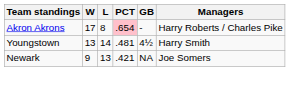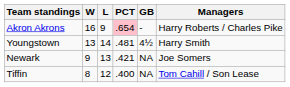Akron Akrons | W: 17 -> 16
Akron Akrons | L: 8 -> 9
+ row: Tiffin | 8 | 12 | .400 | NA | Tom Cahill / Son Lease
